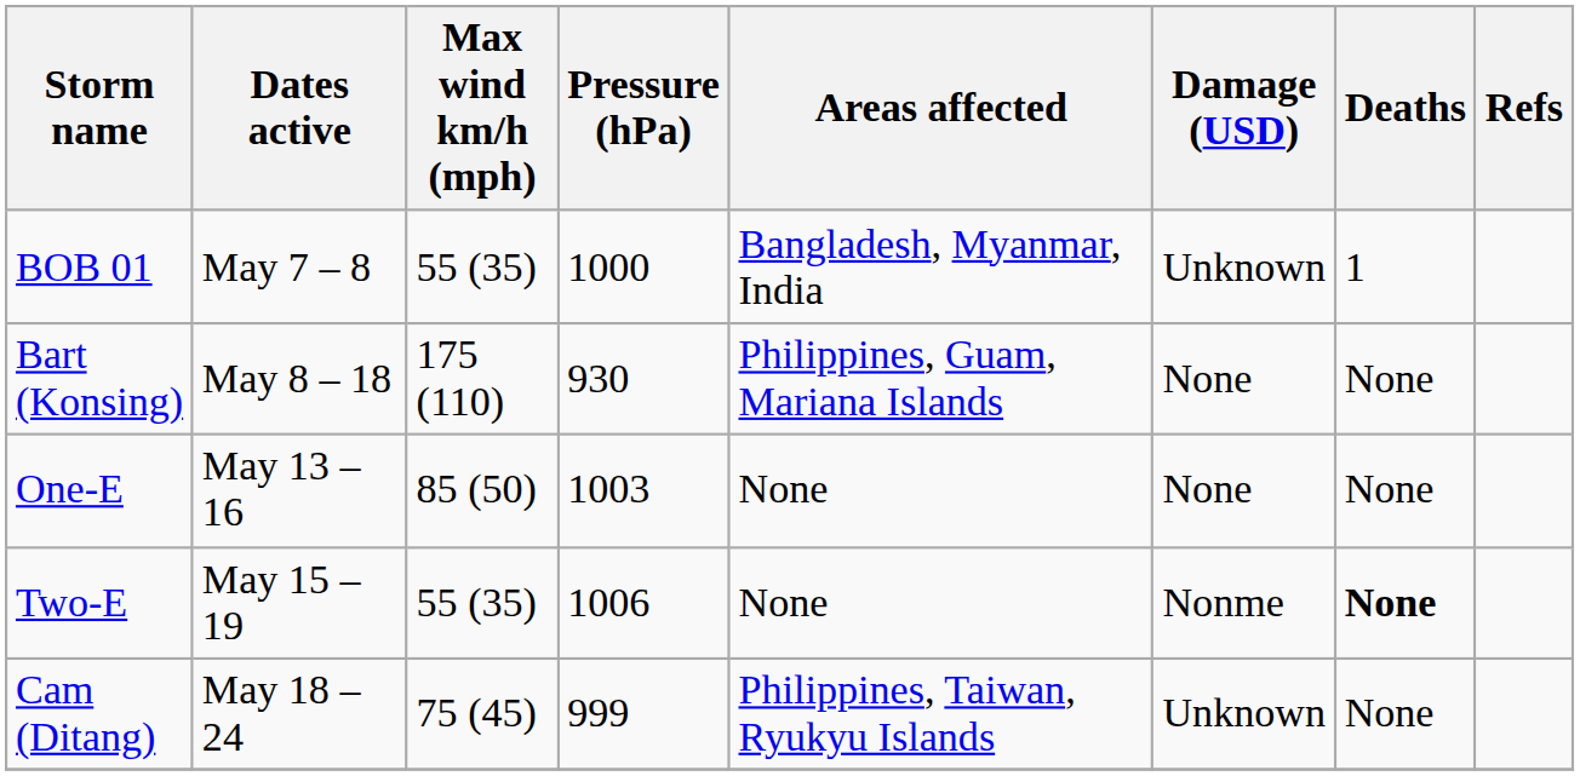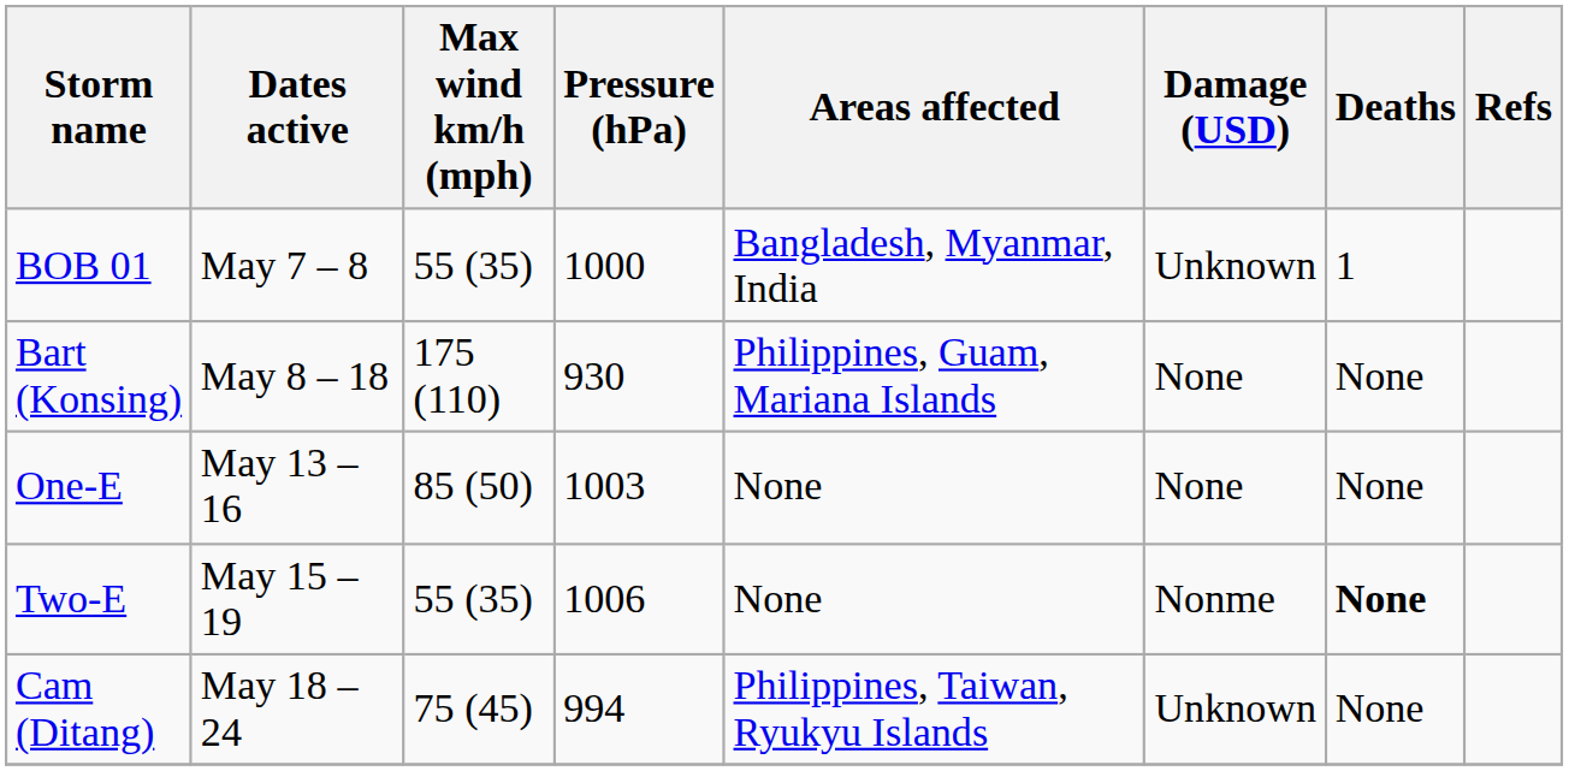Cam (Ditang) | Pressure (hPa): 999 -> 994
